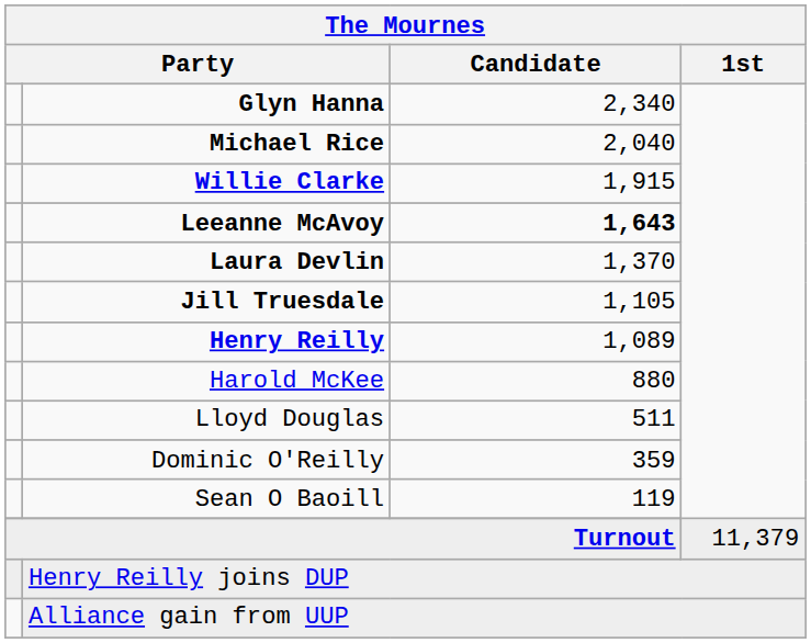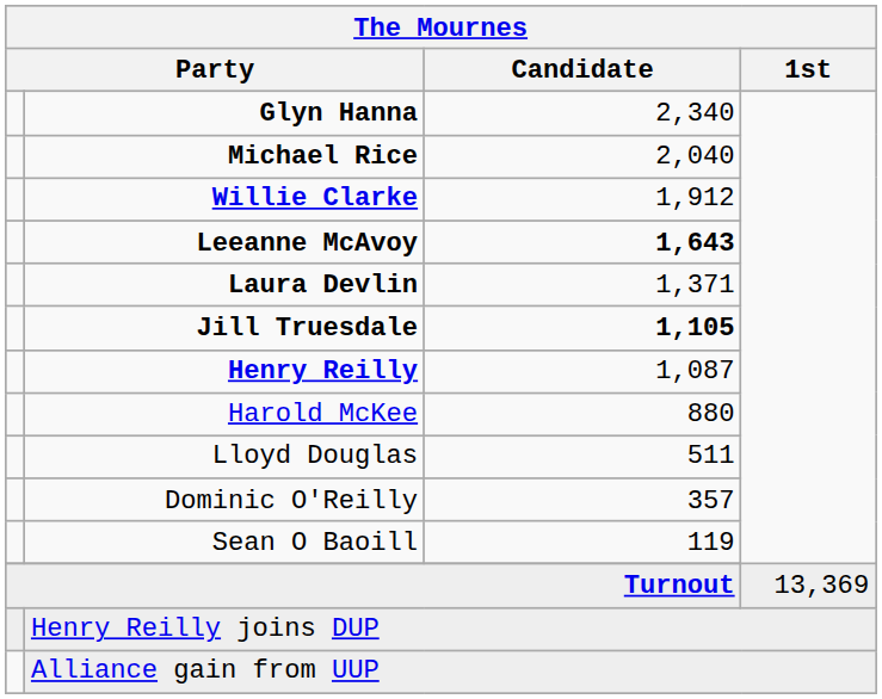Willie Clarke | The Mournes / Candidate: 1,915 -> 1,912
Laura Devlin | The Mournes / Candidate: 1,370 -> 1,371
Jill Truesdale | The Mournes / Candidate: normal -> bold
Henry Reilly | The Mournes / Candidate: 1,089 -> 1,087
Dominic O'Reilly | The Mournes / Candidate: 359 -> 357
Turnout | The Mournes / 1st: 11,379 -> 13,369
